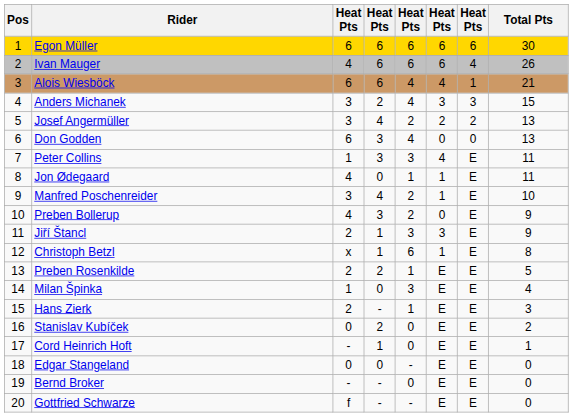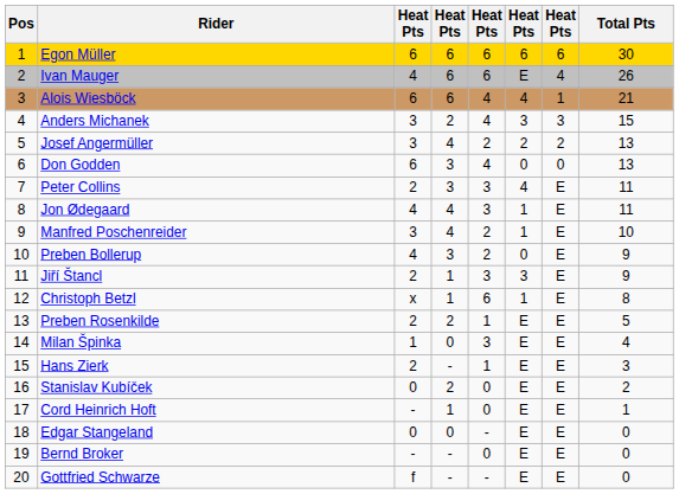Ivan Mauger | column 6: 6 -> E
Peter Collins | column 3: 1 -> 2
Jon Ødegaard | column 4: 0 -> 4
Jon Ødegaard | column 5: 1 -> 3
